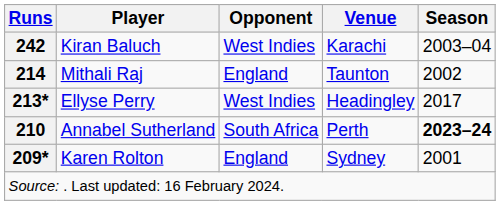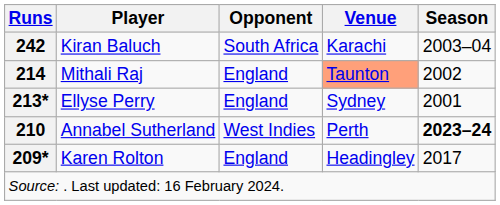Kiran Baluch | Opponent: West Indies -> South Africa
Mithali Raj | Venue: no background -> lightsalmon background
Ellyse Perry | Opponent: West Indies -> England
Ellyse Perry | Venue: Headingley -> Sydney
Ellyse Perry | Season: 2017 -> 2001
Annabel Sutherland | Opponent: South Africa -> West Indies
Karen Rolton | Venue: Sydney -> Headingley
Karen Rolton | Season: 2001 -> 2017
